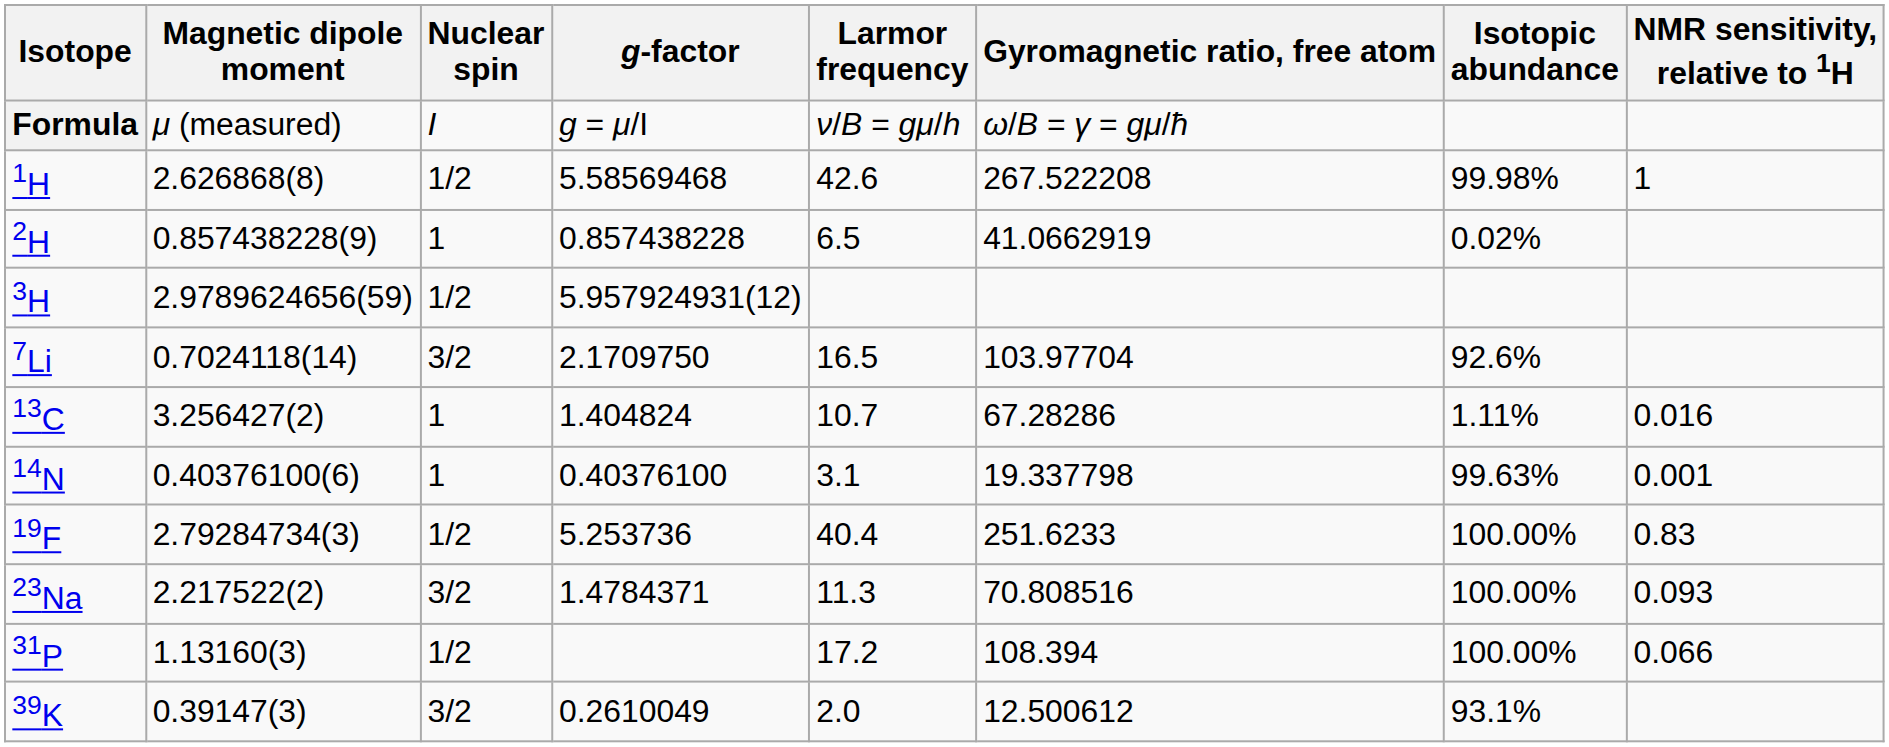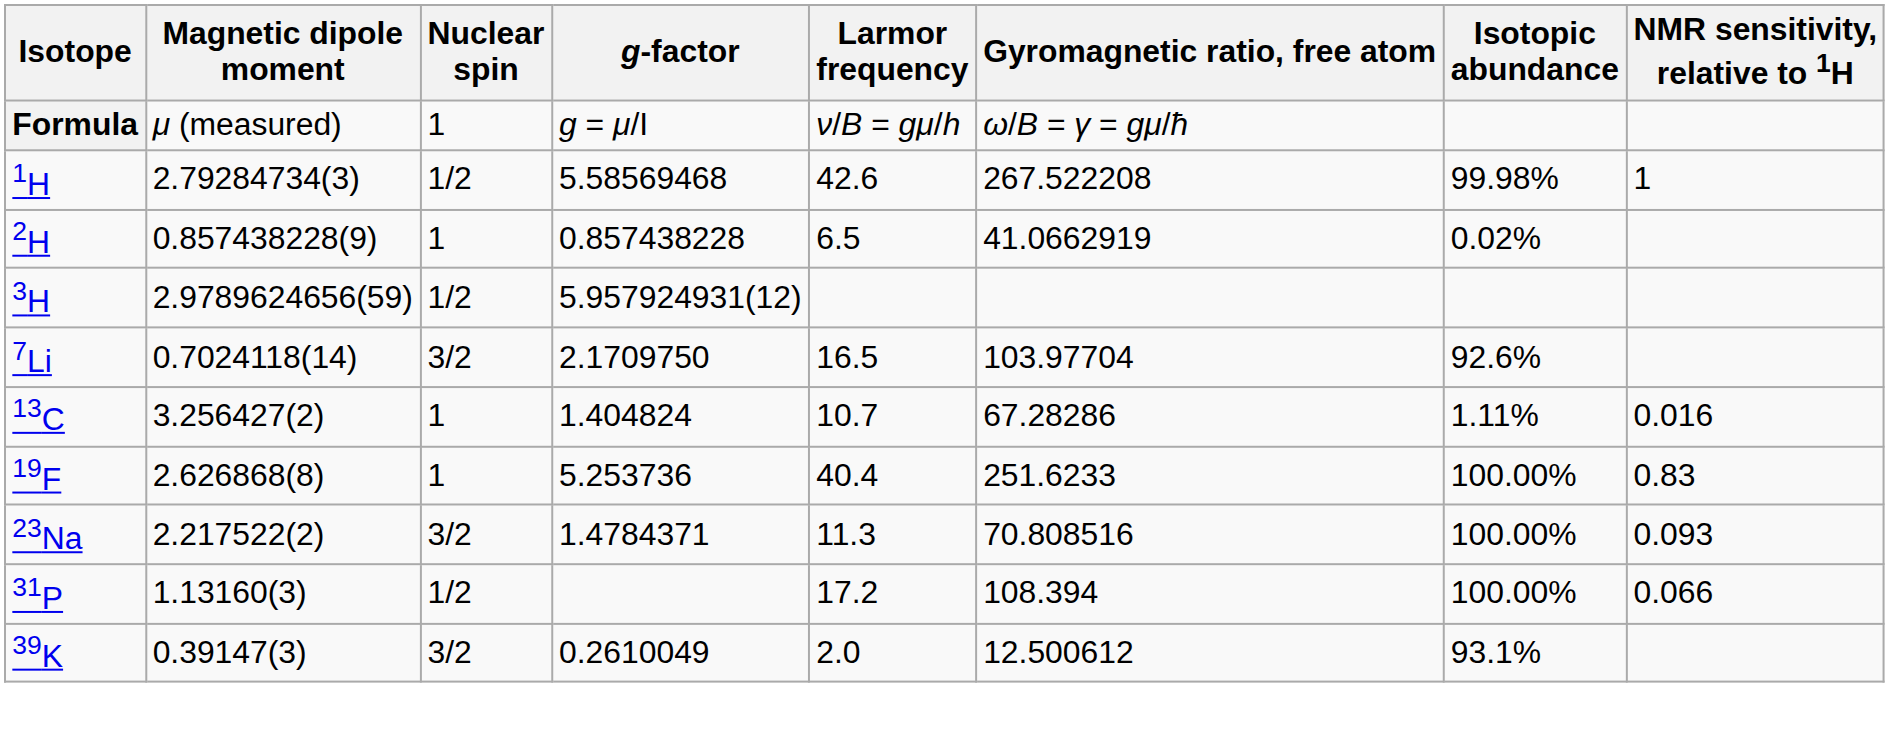Formula | Nuclear spin: I -> 1
1H | Magnetic dipole moment: 2.626868(8) -> 2.79284734(3)
- row: 14N | 0.40376100(6) | 1 | 0.40376100 | 3.1 | 19.337798 | 99.63% | 0.001
19F | Magnetic dipole moment: 2.79284734(3) -> 2.626868(8)
19F | Nuclear spin: 1/2 -> 1
